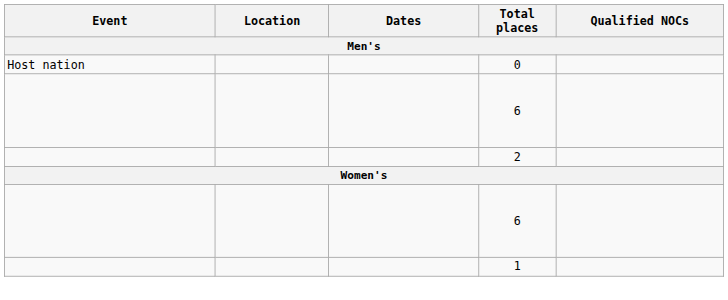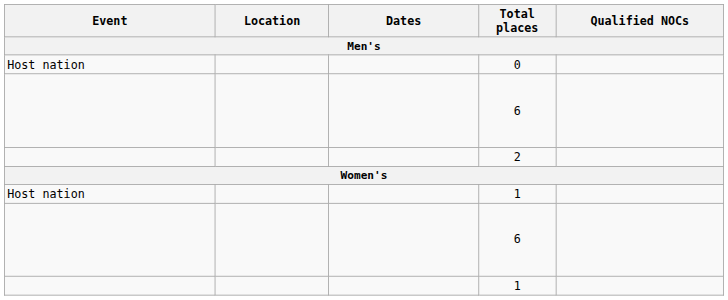+ row: Host nation | 1
